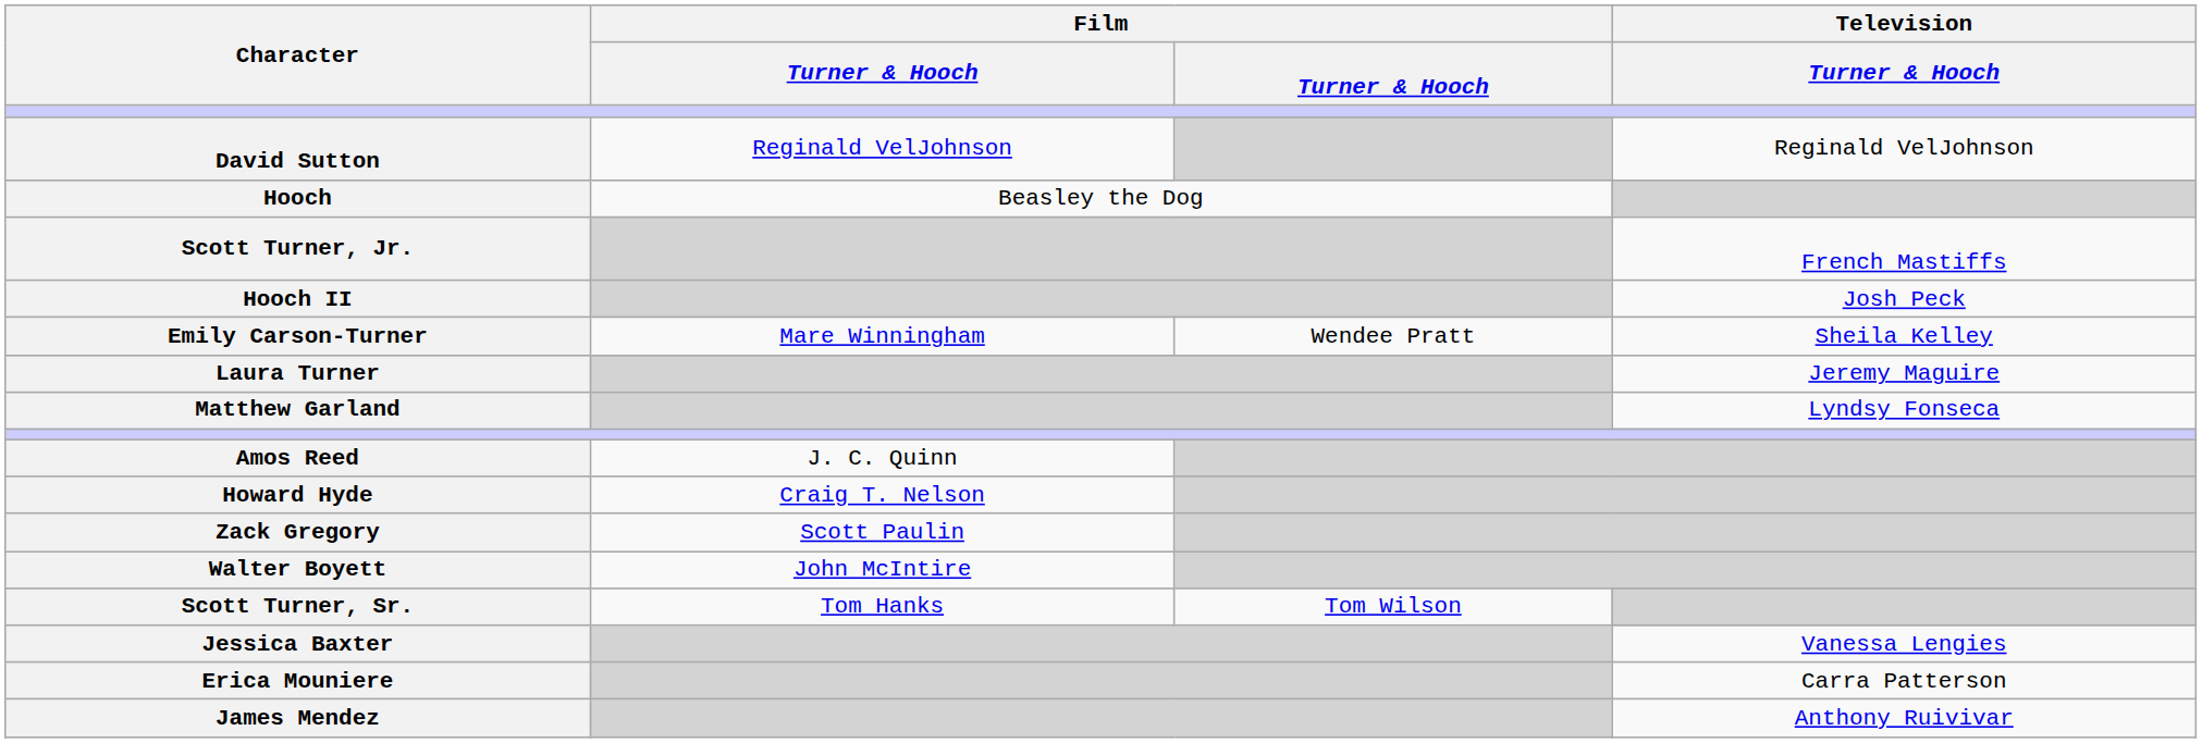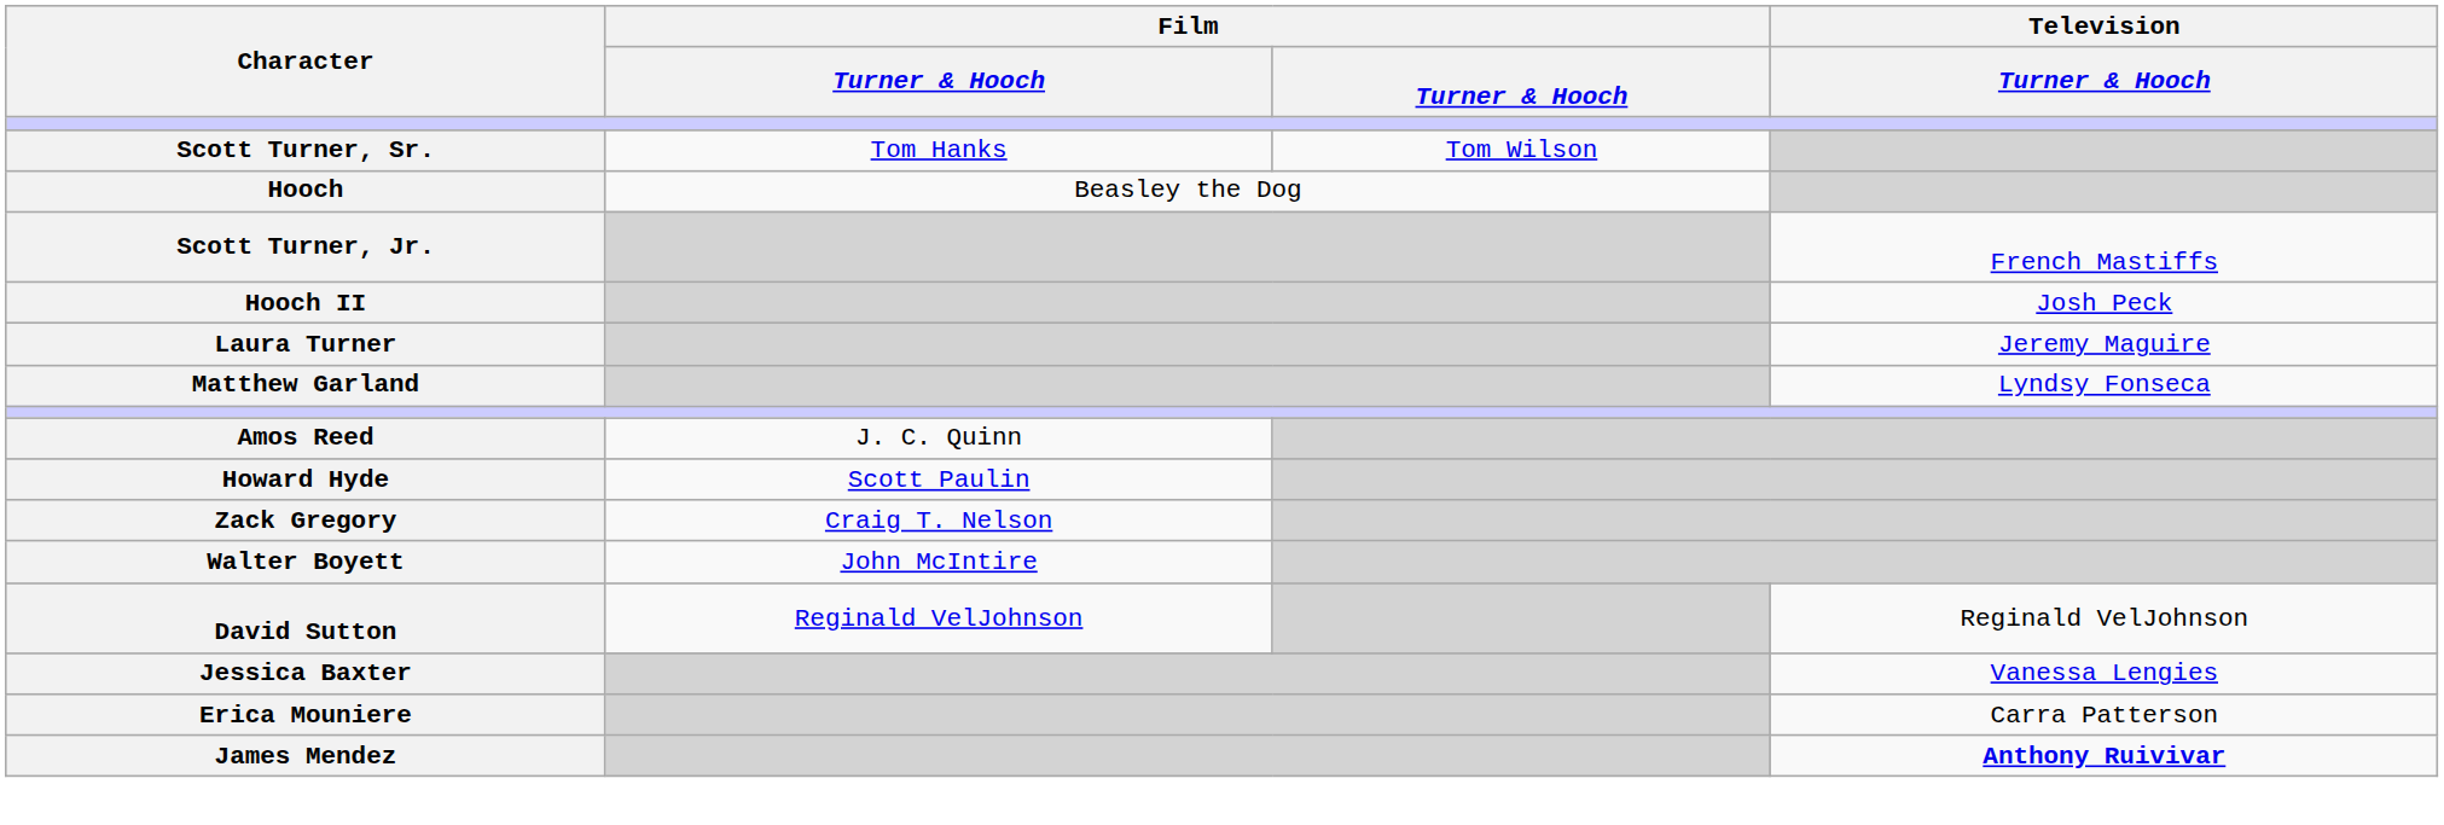rows swapped: Scott Turner, Sr. <-> David Sutton
- row: Emily Carson-Turner | Mare Winningham | Wendee Pratt | Sheila Kelley
Howard Hyde | column 2: Craig T. Nelson -> Scott Paulin
Zack Gregory | column 2: Scott Paulin -> Craig T. Nelson
James Mendez | Television / Turner & Hooch: normal -> bold
